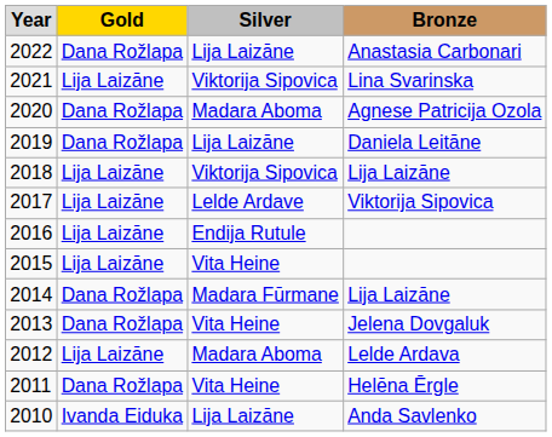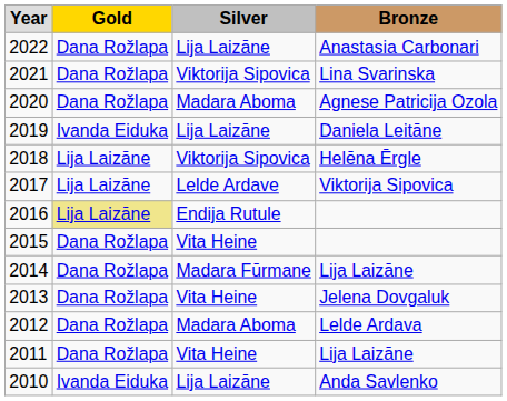2021 | Gold: Lija Laizāne -> Dana Rožlapa
2019 | Gold: Dana Rožlapa -> Ivanda Eiduka
2018 | Bronze: Lija Laizāne -> Helēna Ērgle
2016 | Gold: no background -> khaki background
2015 | Gold: Lija Laizāne -> Dana Rožlapa
2012 | Gold: Lija Laizāne -> Dana Rožlapa
2011 | Bronze: Helēna Ērgle -> Lija Laizāne
